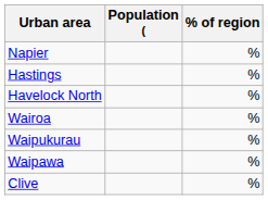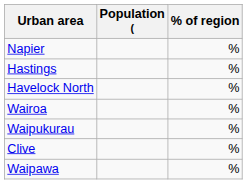rows swapped: Waipawa <-> Clive
